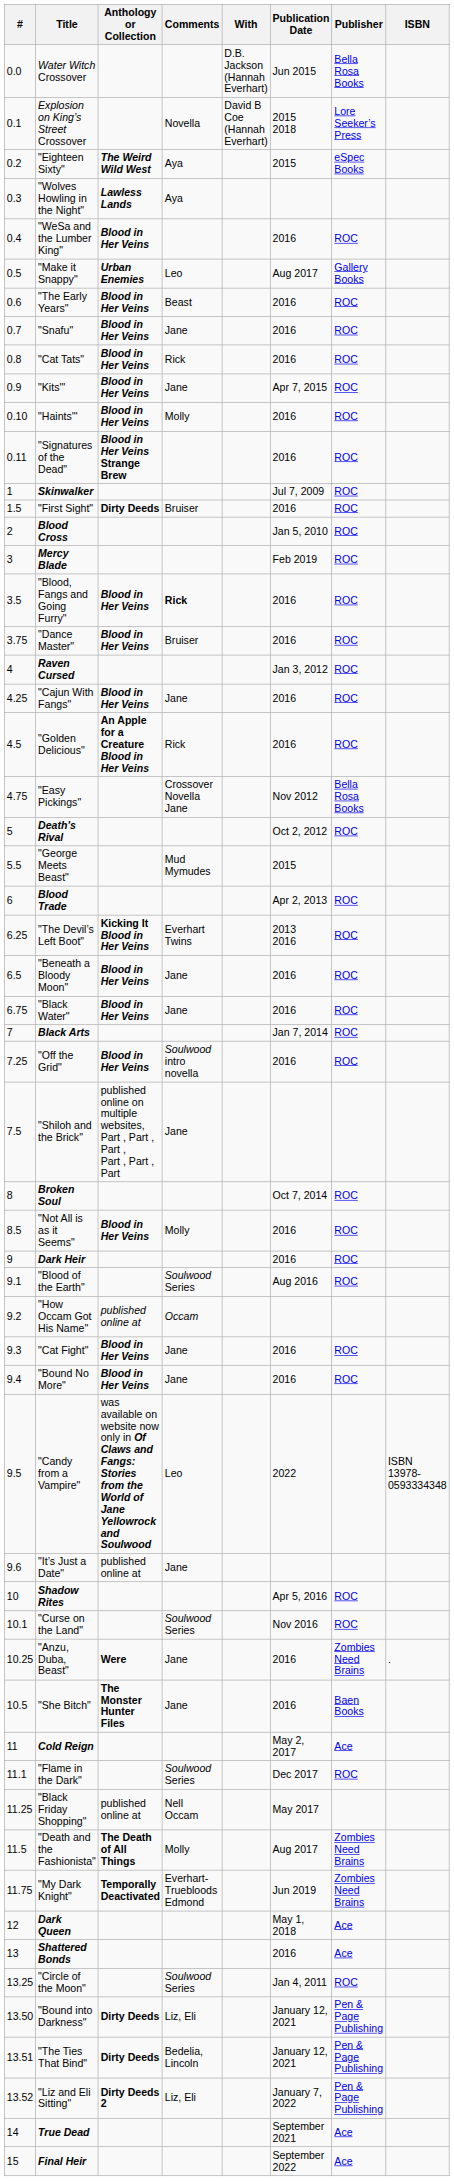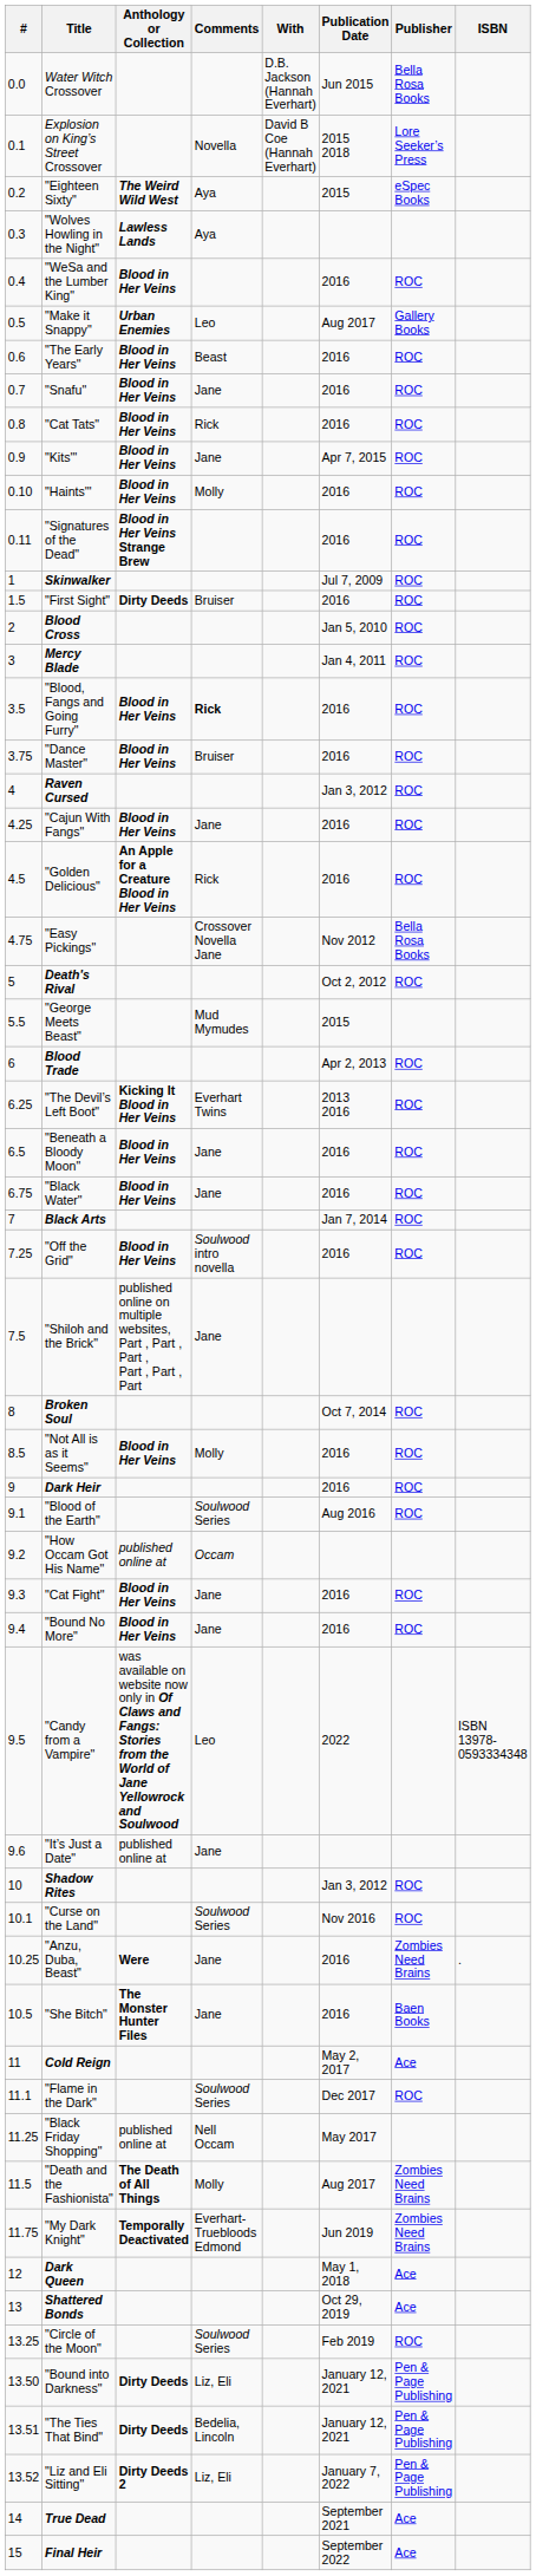Mercy Blade | Publication Date: Feb 2019 -> Jan 4, 2011
Shadow Rites | Publication Date: Apr 5, 2016 -> Jan 3, 2012
Shattered Bonds | Publication Date: 2016 -> Oct 29, 2019
"Circle of the Moon" | Publication Date: Jan 4, 2011 -> Feb 2019
